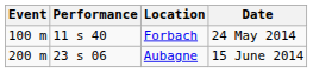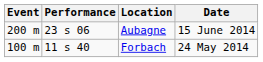rows swapped: Forbach <-> Aubagne
